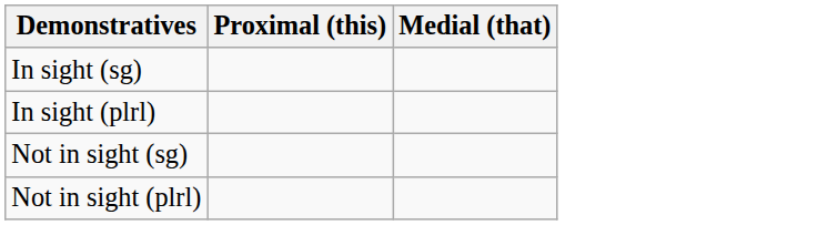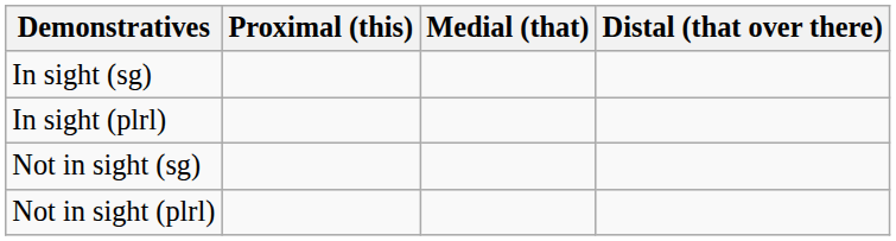+ column: Distal (that over there)
